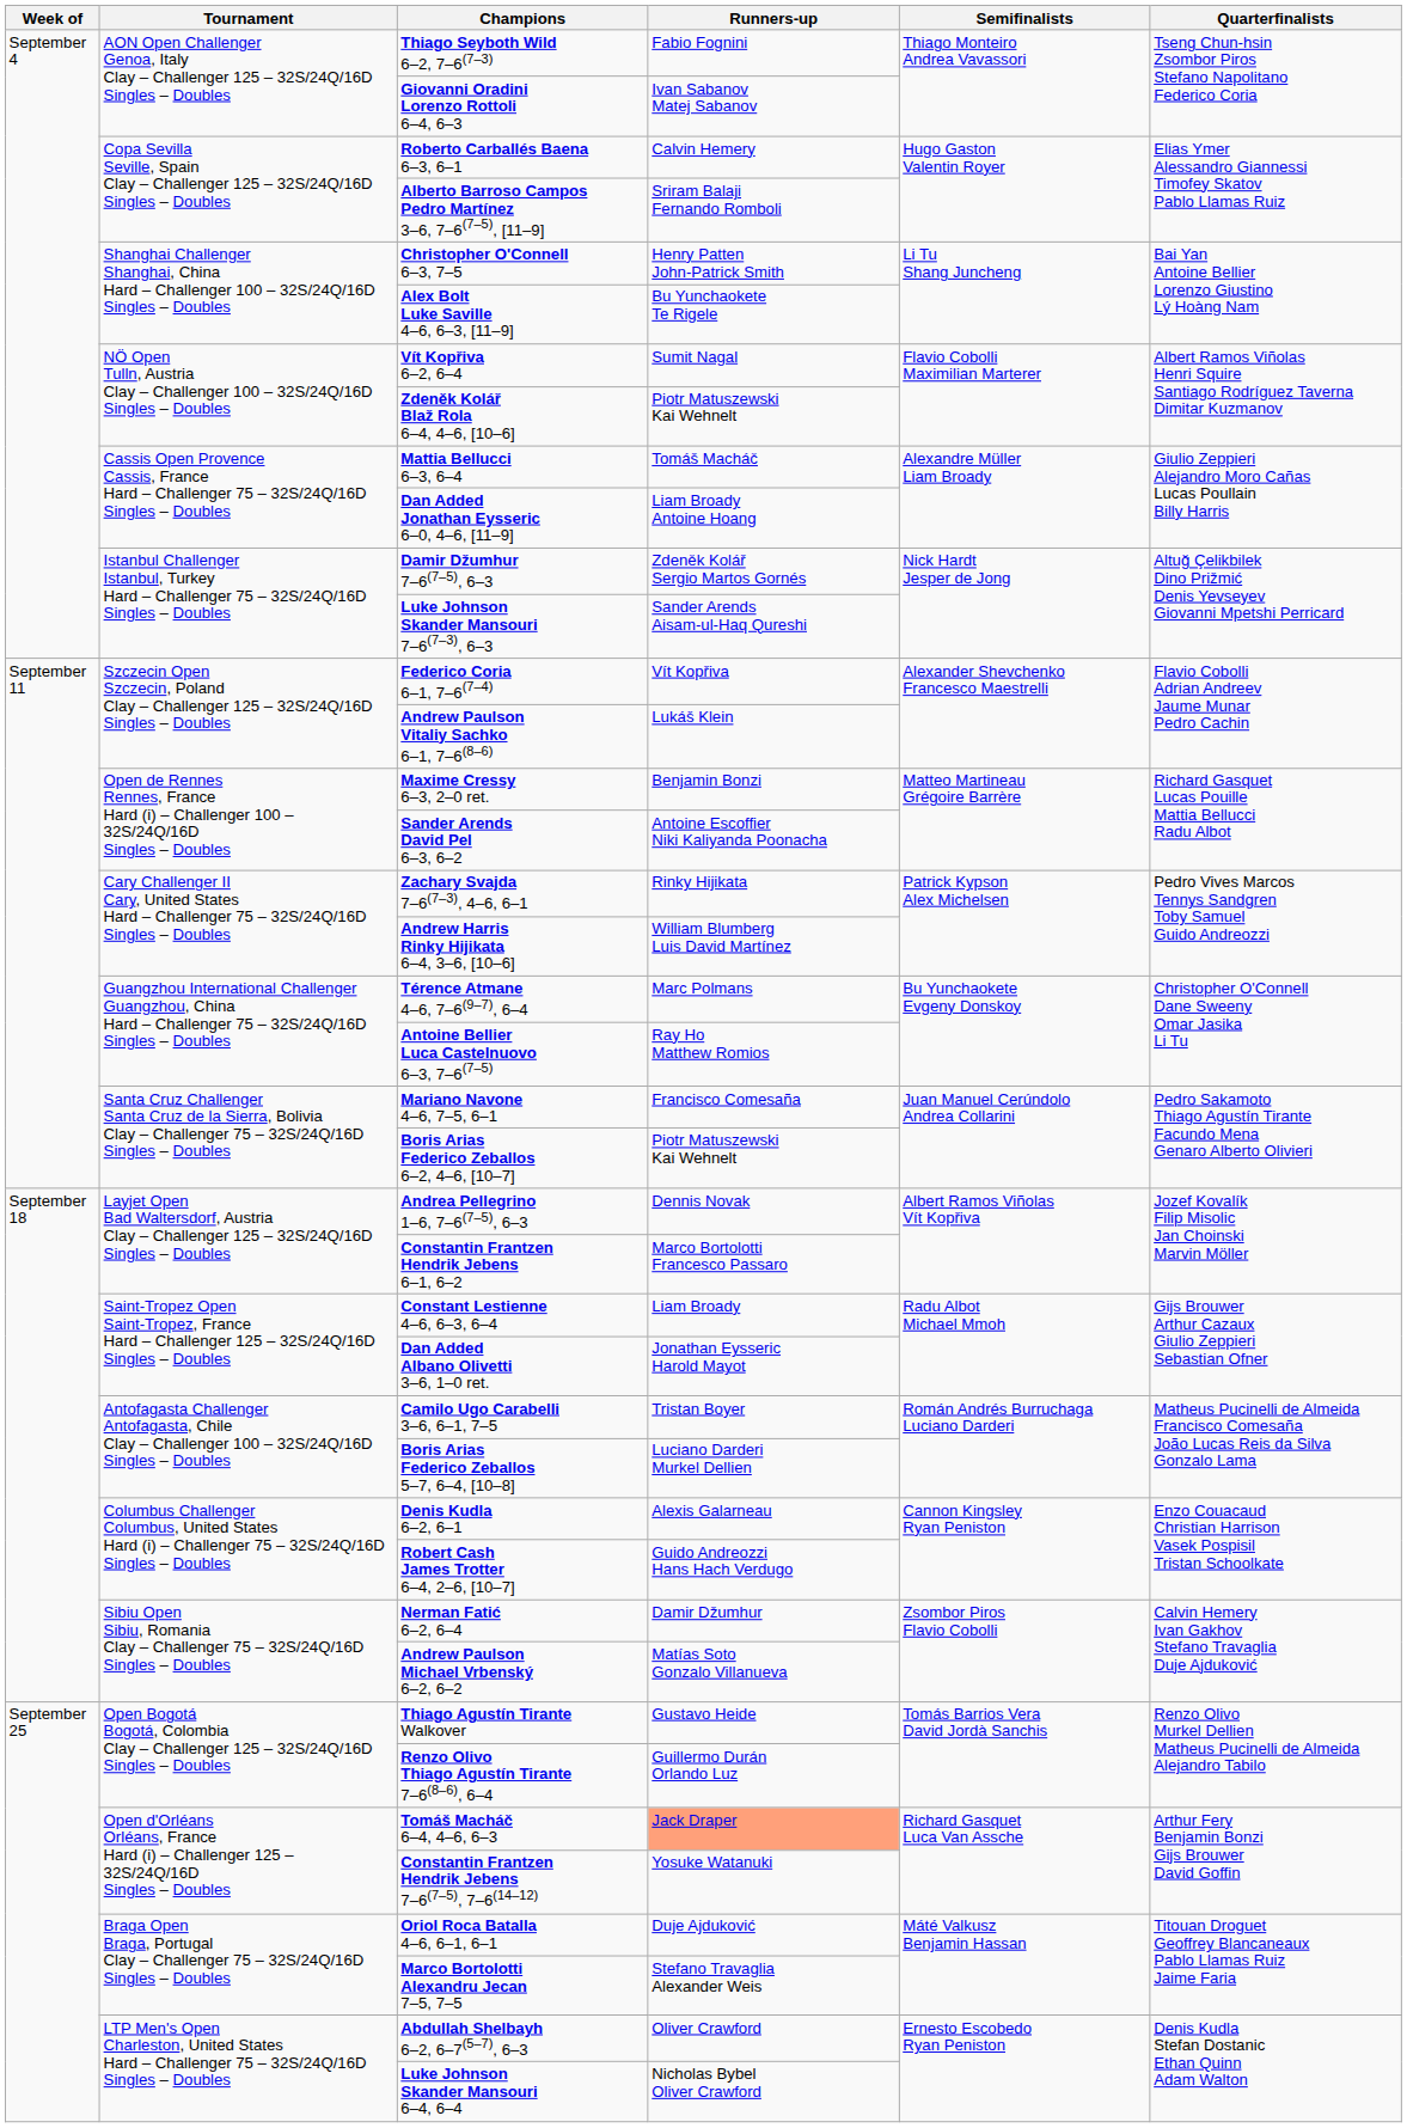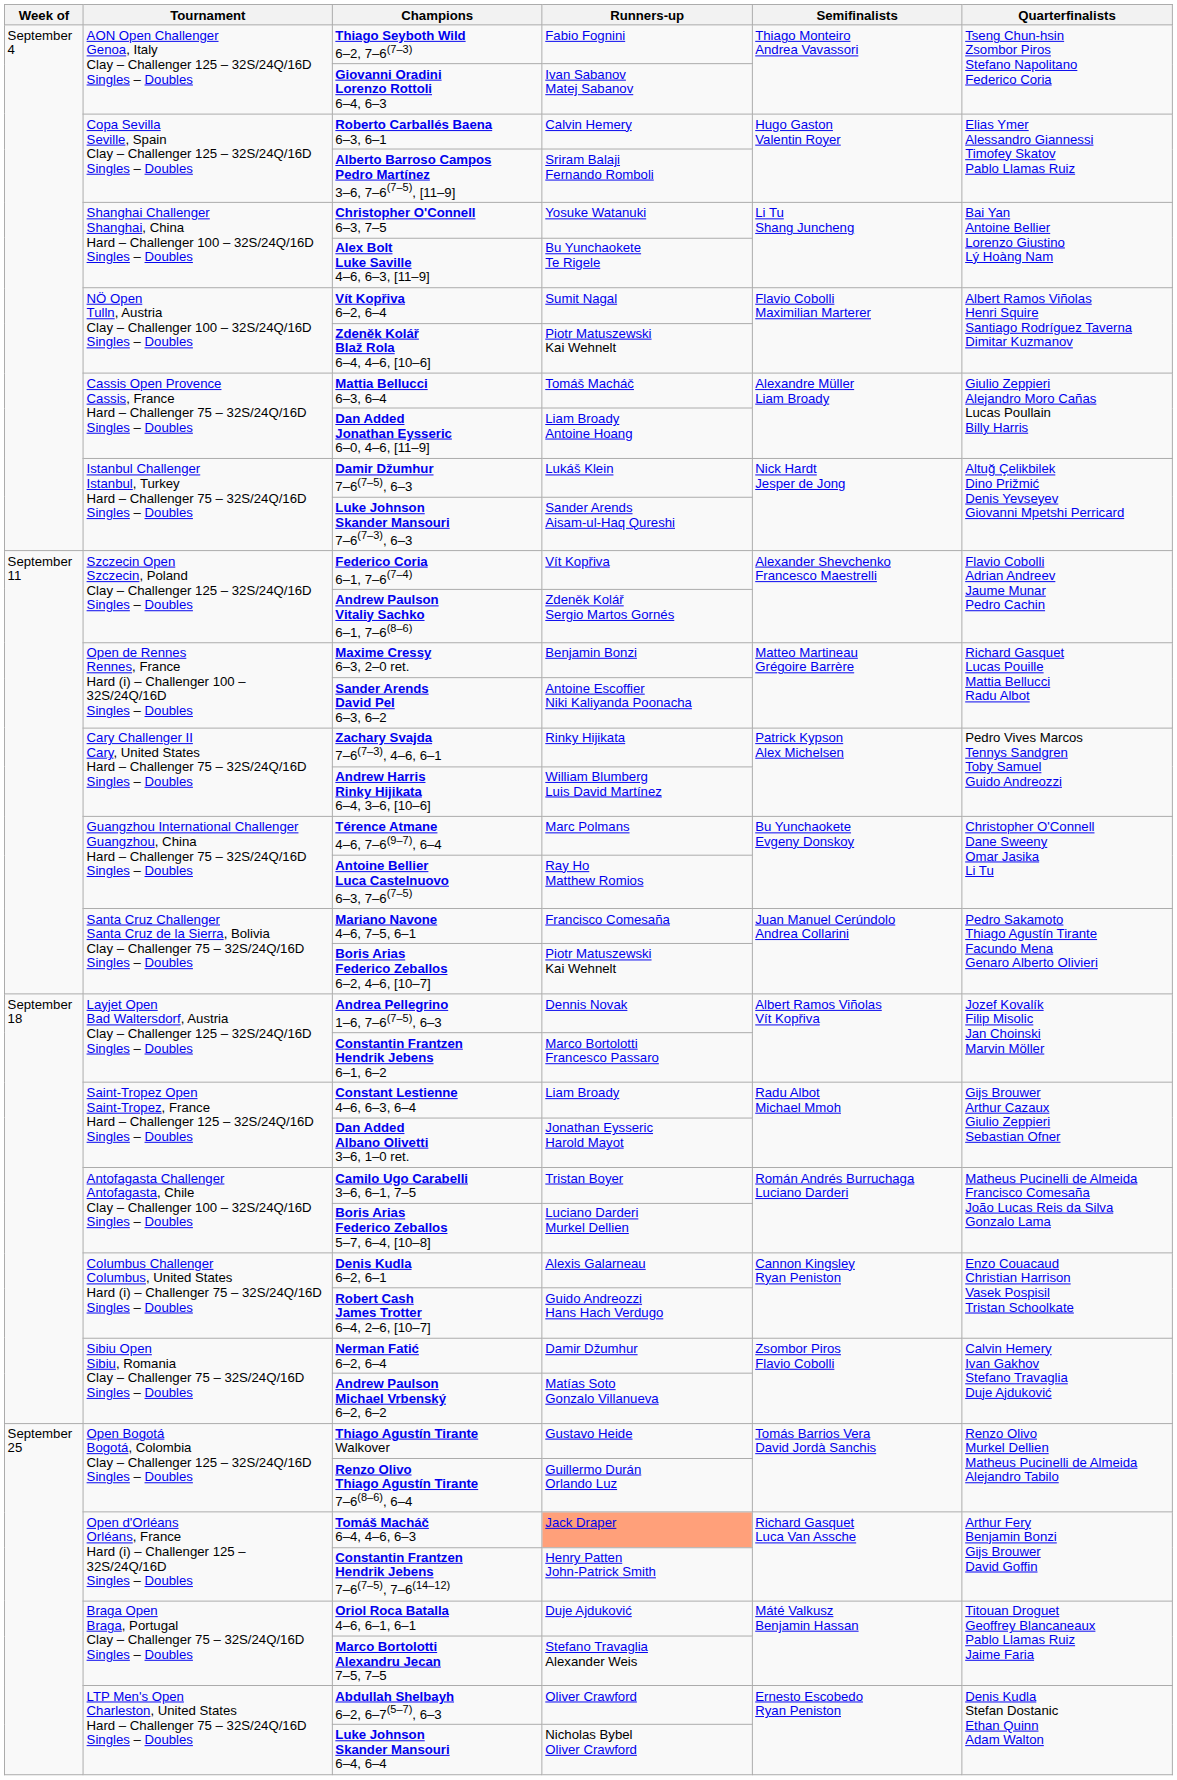Christopher O'Connell 6–3, 7–5 | Runners-up: Henry Patten John-Patrick Smith -> Yosuke Watanuki
Damir Džumhur 7–6(7–5), 6–3 | Runners-up: Zdeněk Kolář Sergio Martos Gornés -> Lukáš Klein
Andrew Paulson Vitaliy Sachko 6–1, 7–6(8–6) | Runners-up: Lukáš Klein -> Zdeněk Kolář Sergio Martos Gornés
Constantin Frantzen Hendrik Jebens 7–6(7–5), 7–6(14–12) | Runners-up: Yosuke Watanuki -> Henry Patten John-Patrick Smith
